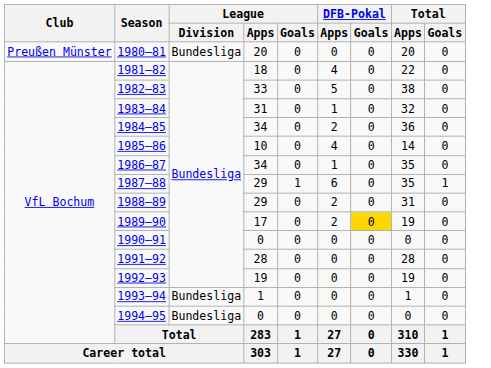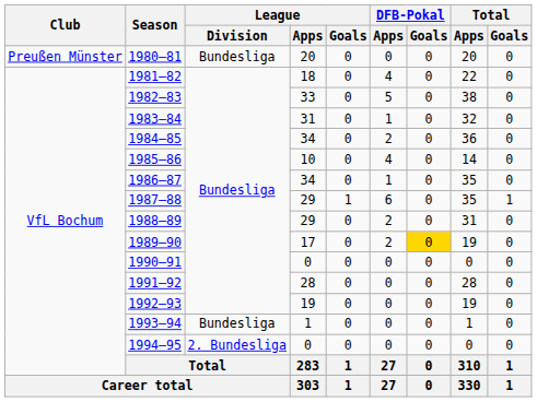1994–95 | League / Division: Bundesliga -> 2. Bundesliga
